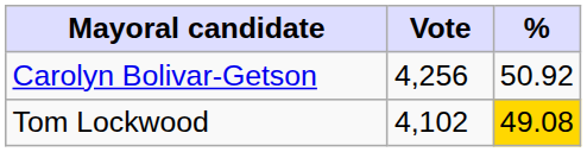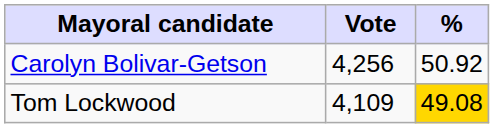Tom Lockwood | Vote: 4,102 -> 4,109
